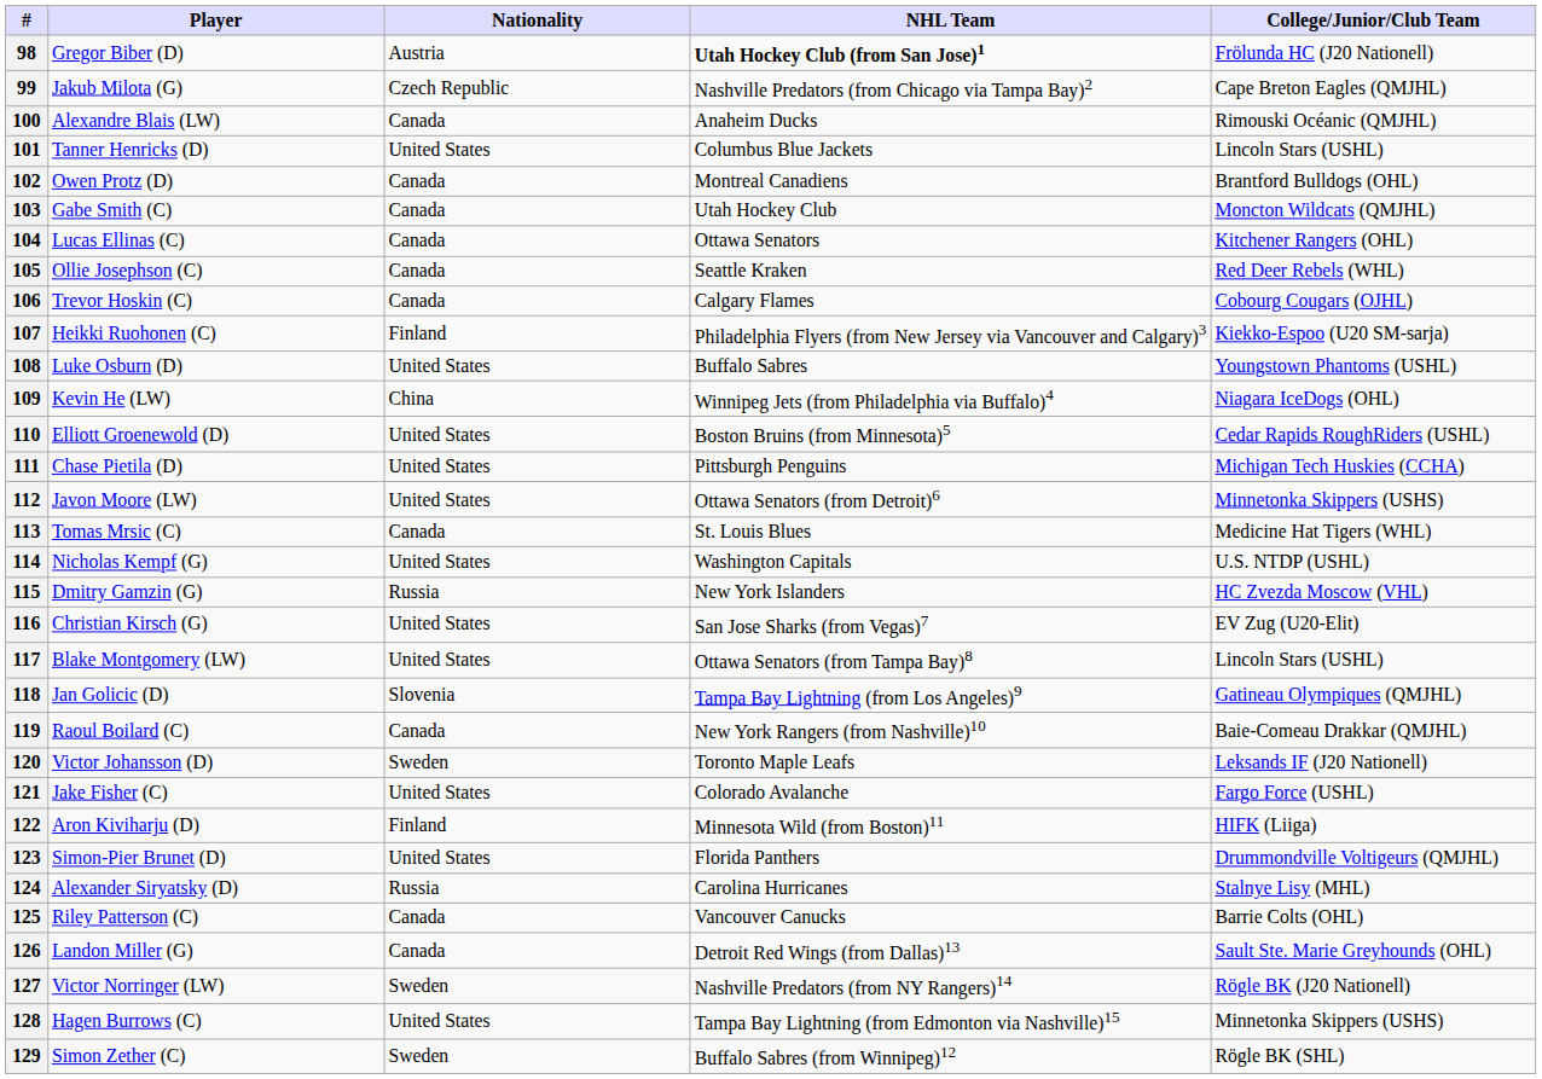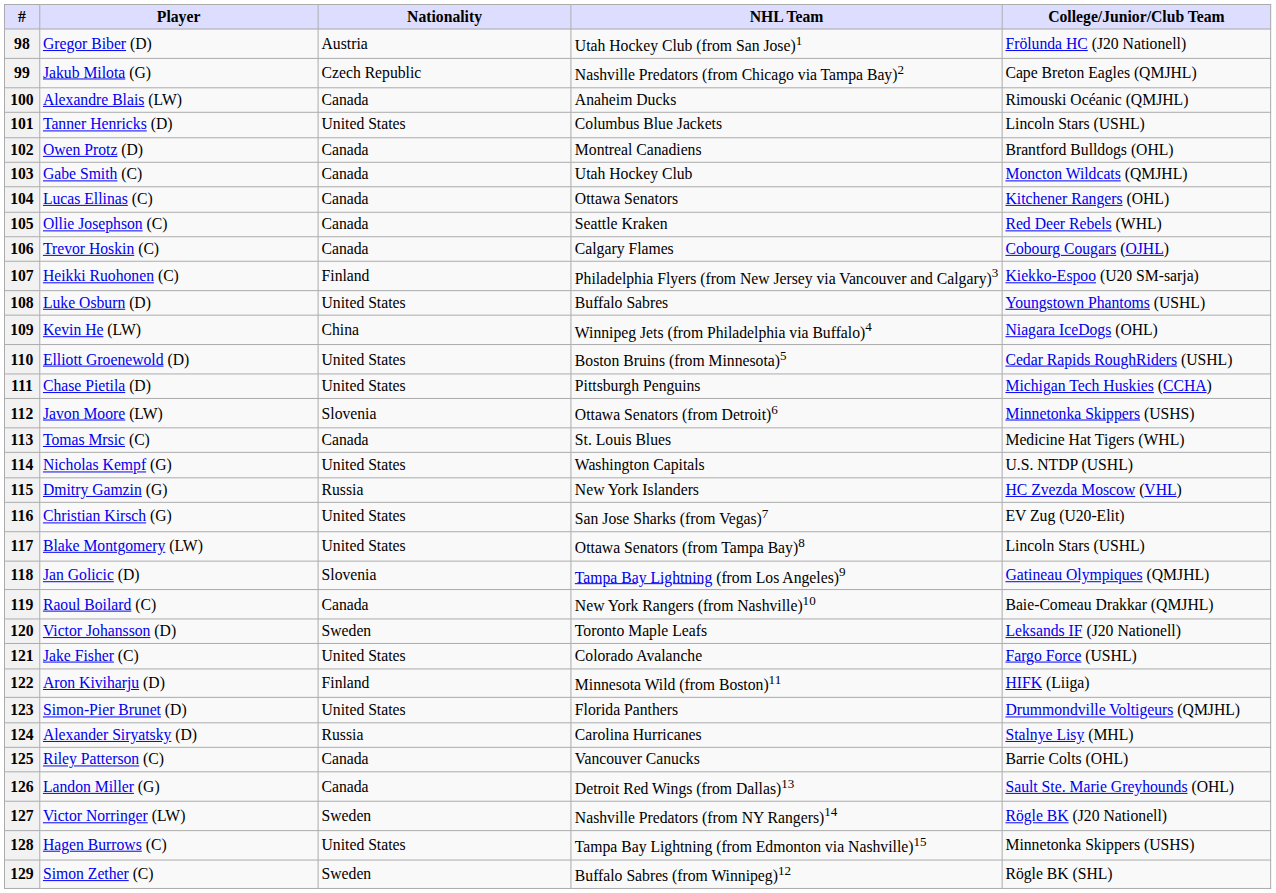98 | NHL Team: bold -> normal
112 | Nationality: United States -> Slovenia
